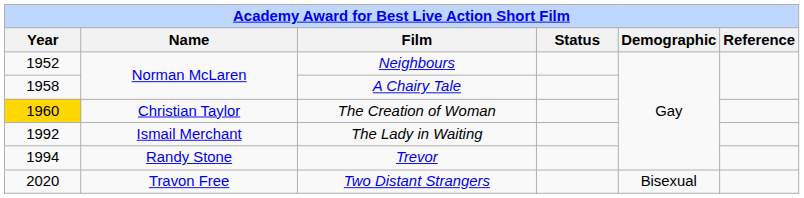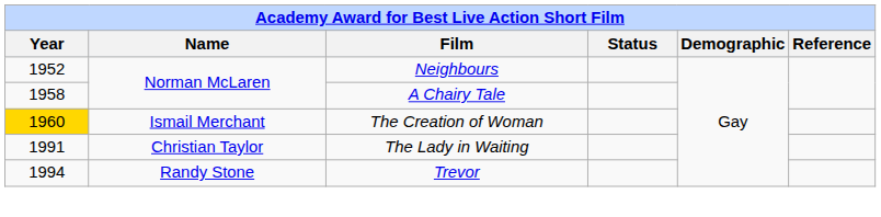The Creation of Woman | Name: Christian Taylor -> Ismail Merchant
The Lady in Waiting | Year: 1992 -> 1991
The Lady in Waiting | Name: Ismail Merchant -> Christian Taylor
- row: 2020 | Travon Free | Two Distant Strangers | Bisexual
